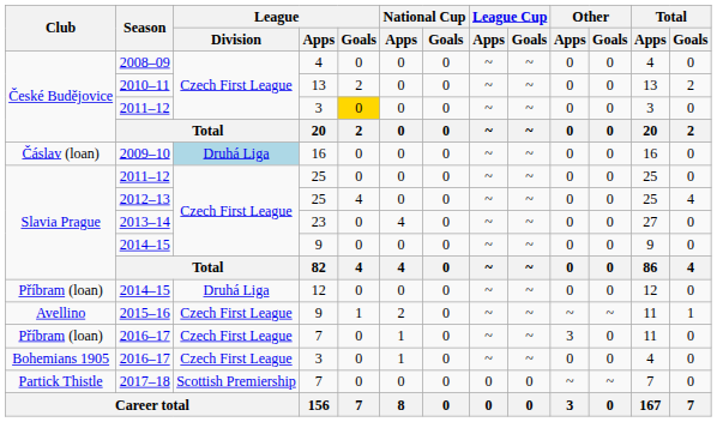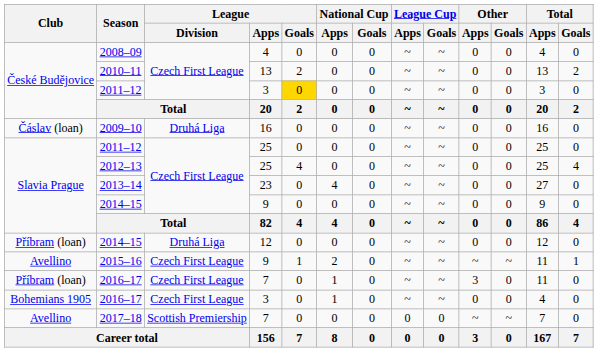2009–10 | League / Division: lightblue background -> no background
2017–18 | Club: Partick Thistle -> Avellino
